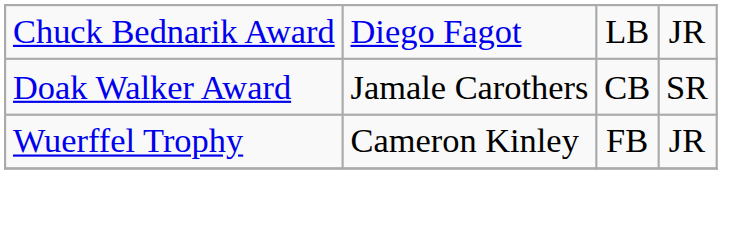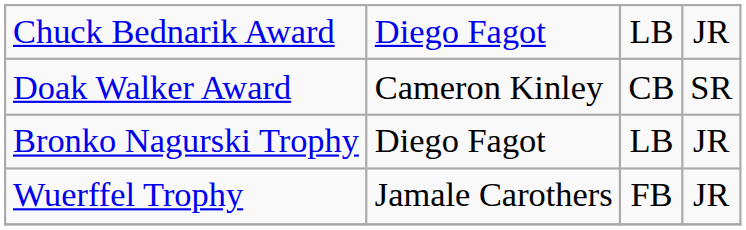Doak Walker Award | column 2: Jamale Carothers -> Cameron Kinley
+ row: Bronko Nagurski Trophy | Diego Fagot | LB | JR
Wuerffel Trophy | column 2: Cameron Kinley -> Jamale Carothers
